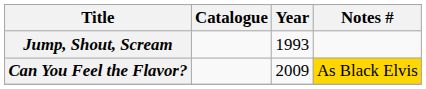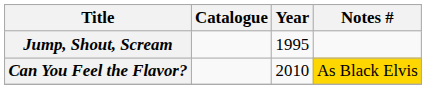Jump, Shout, Scream | Year: 1993 -> 1995
Can You Feel the Flavor? | Year: 2009 -> 2010
